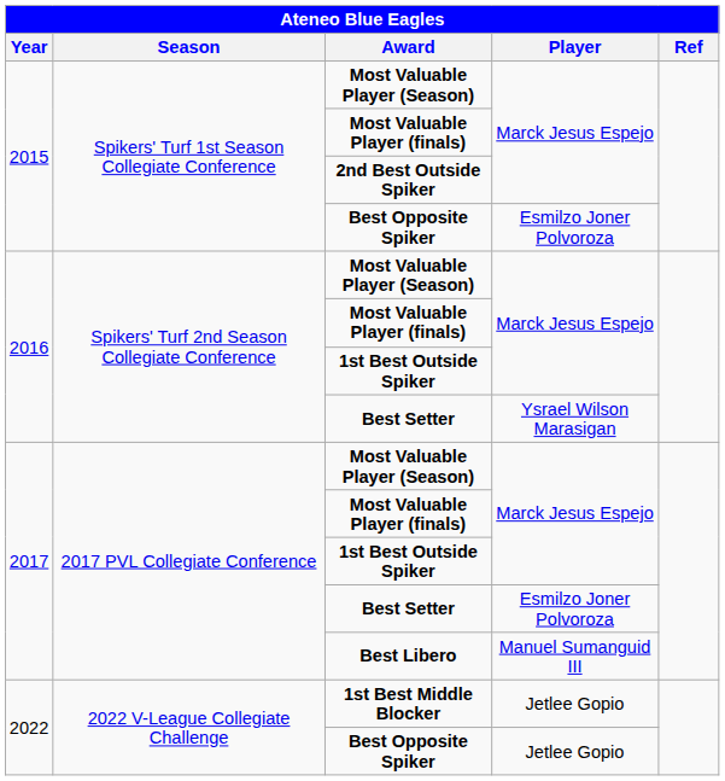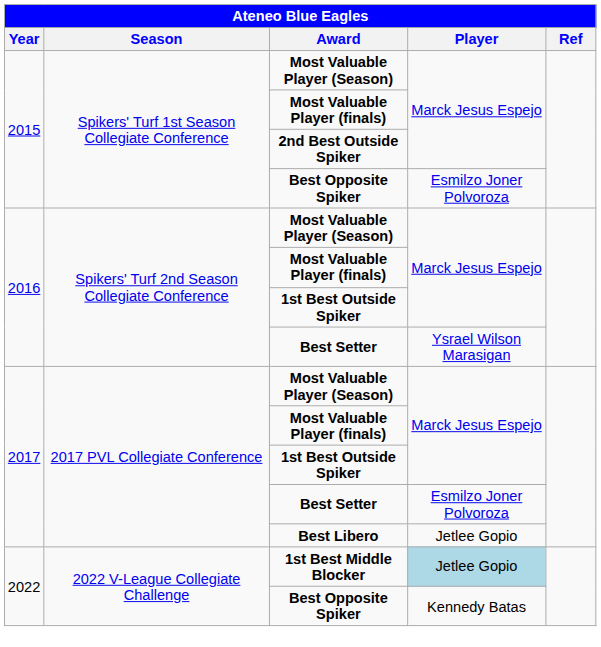Best Libero | Player: Manuel Sumanguid III -> Jetlee Gopio
1st Best Middle Blocker | Player: no background -> lightblue background
2022 / Best Opposite Spiker | Player: Jetlee Gopio -> Kennedy Batas
